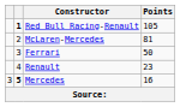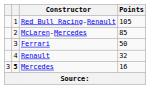Red Bull Racing-Renault | column 2: bold -> normal
McLaren-Mercedes | Points: 81 -> 85
Renault | Points: 23 -> 32
